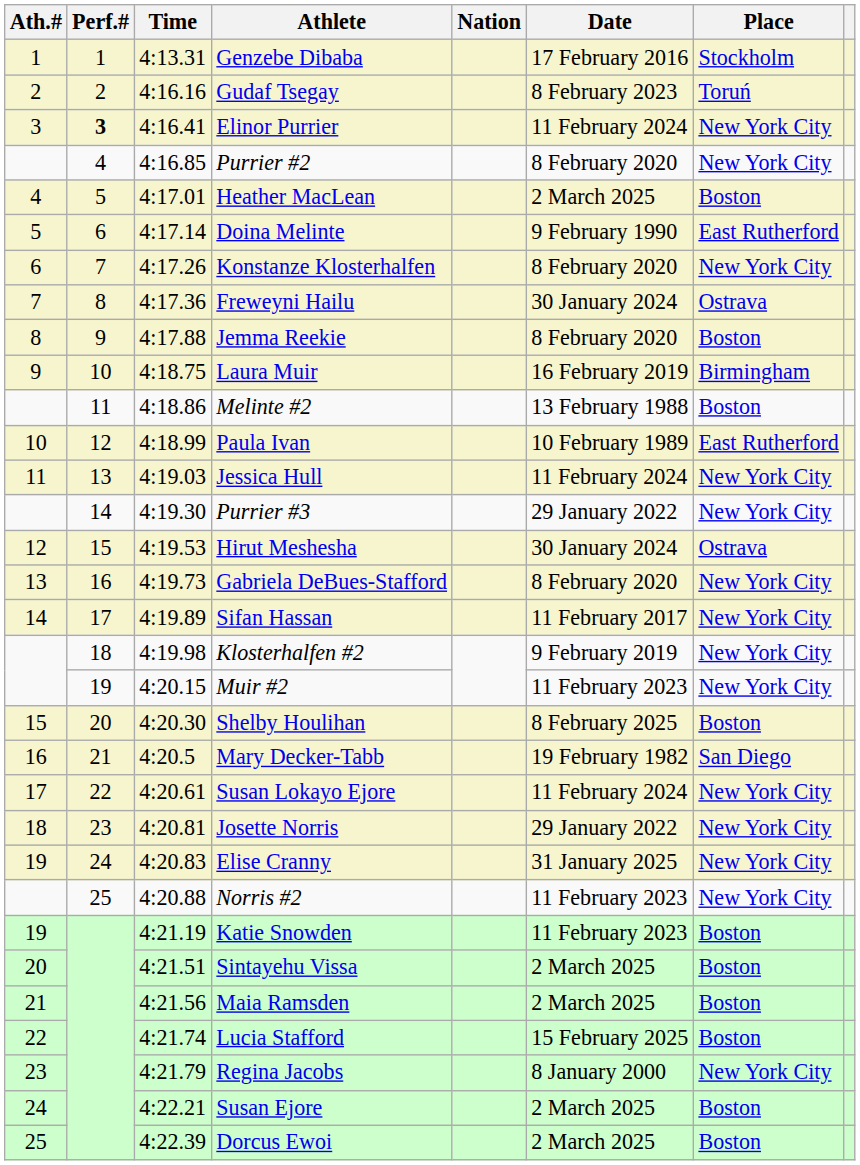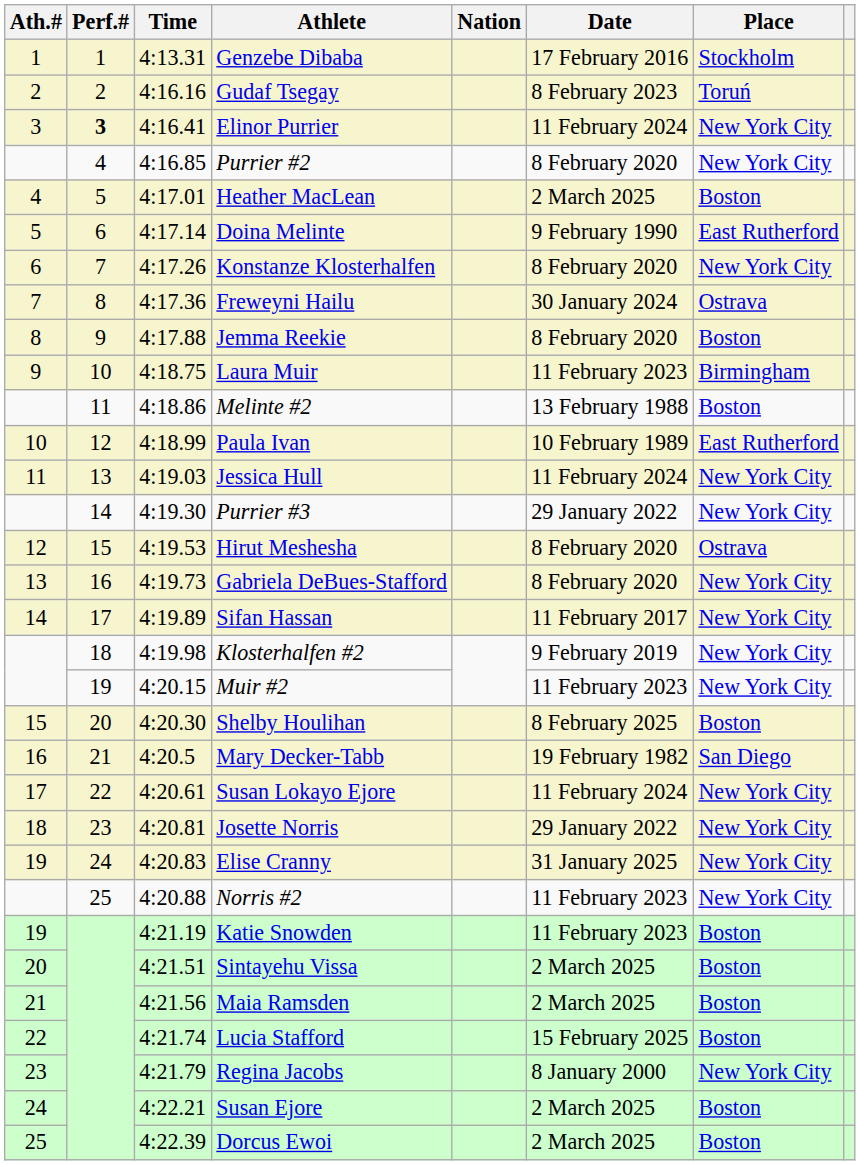Laura Muir | Date: 16 February 2019 -> 11 February 2023
Hirut Meshesha | Date: 30 January 2024 -> 8 February 2020
